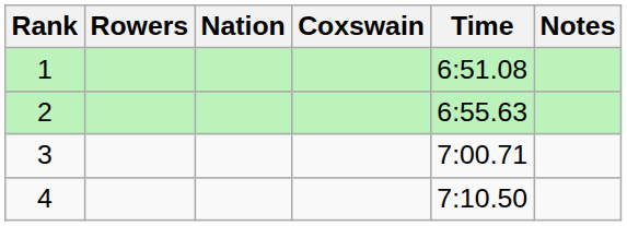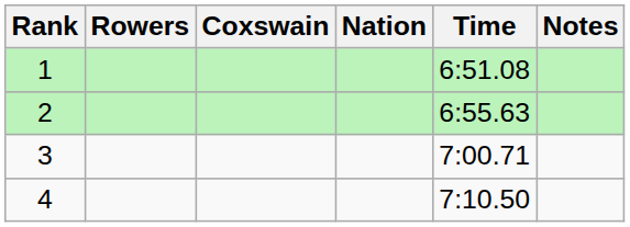columns swapped: Coxswain <-> Nation
